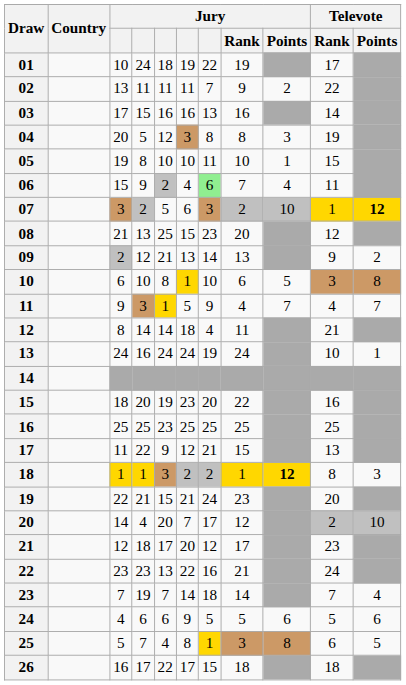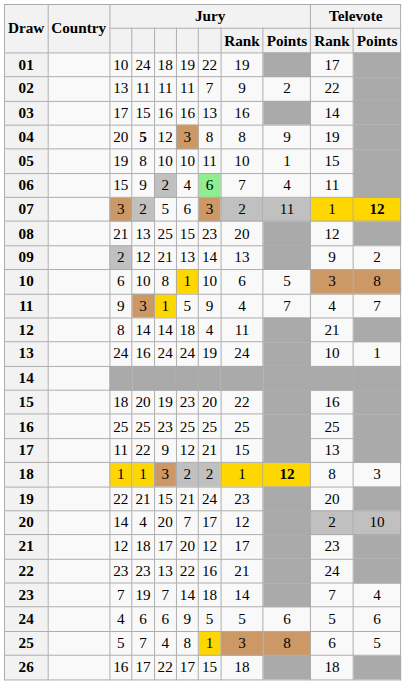04 | column 4: normal -> bold
04 | Jury / Points: 3 -> 9
07 | Jury / Points: 10 -> 11
